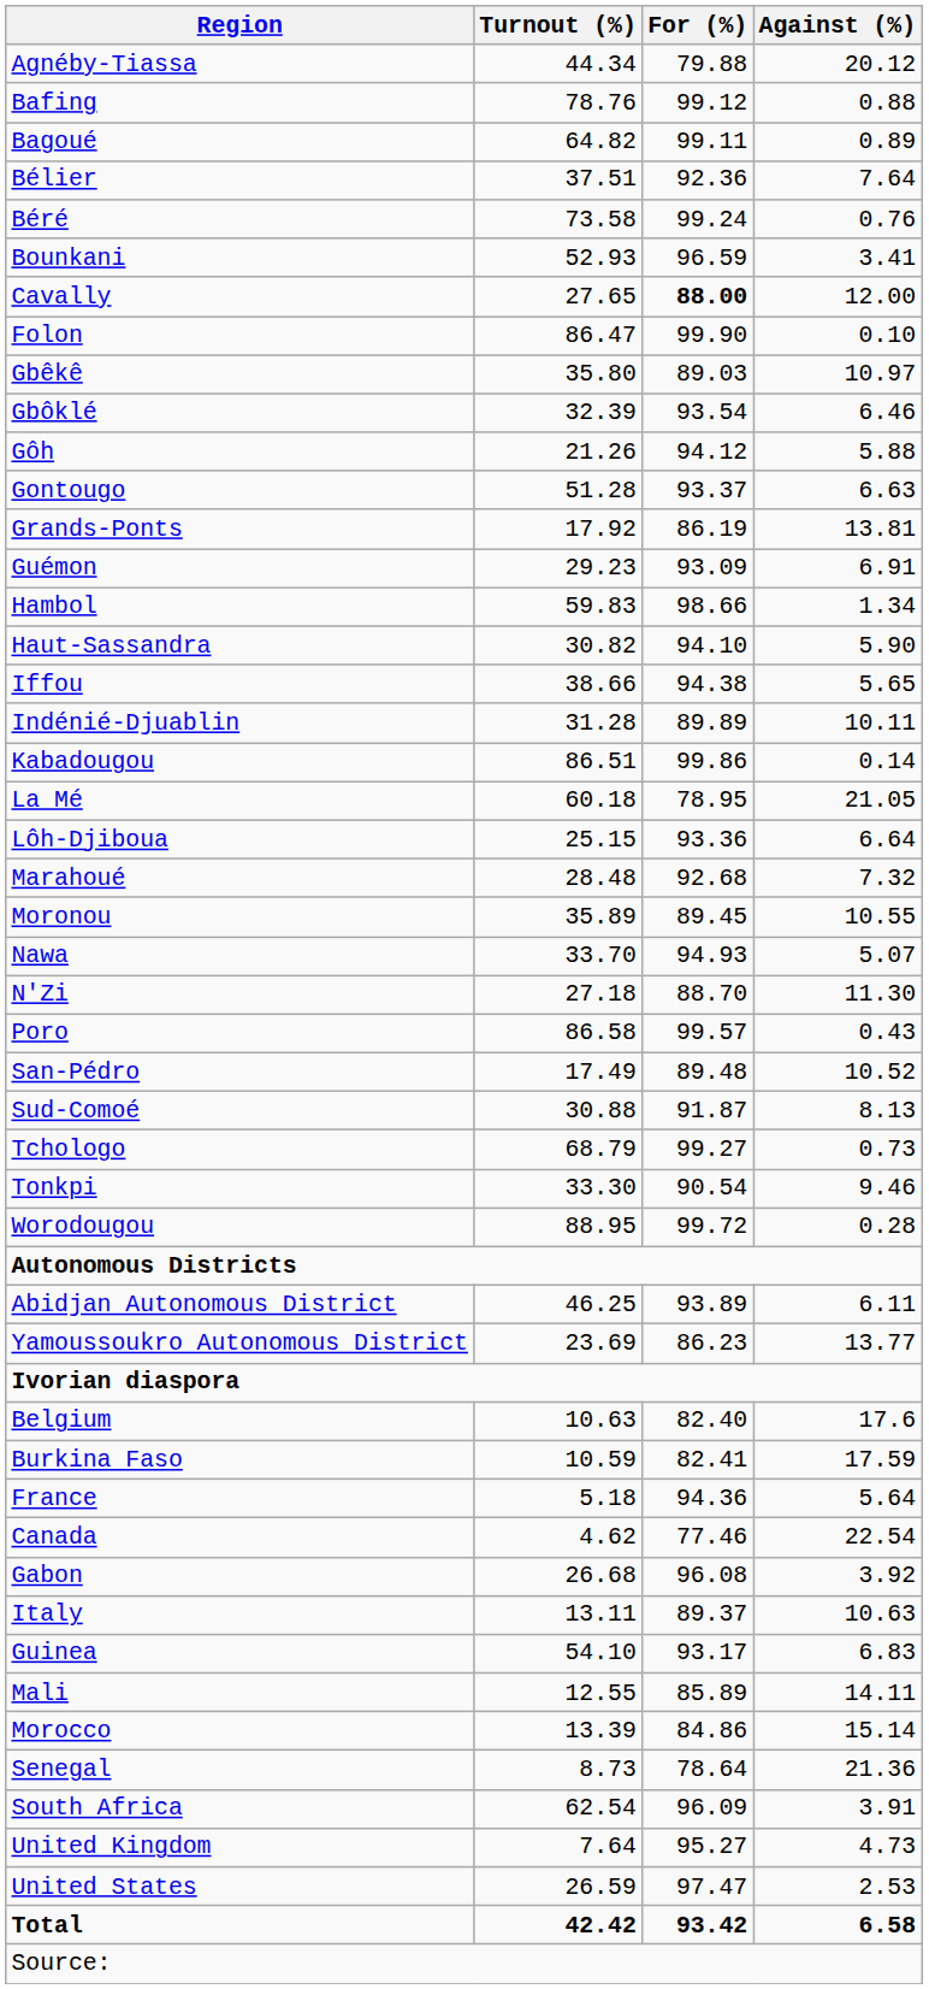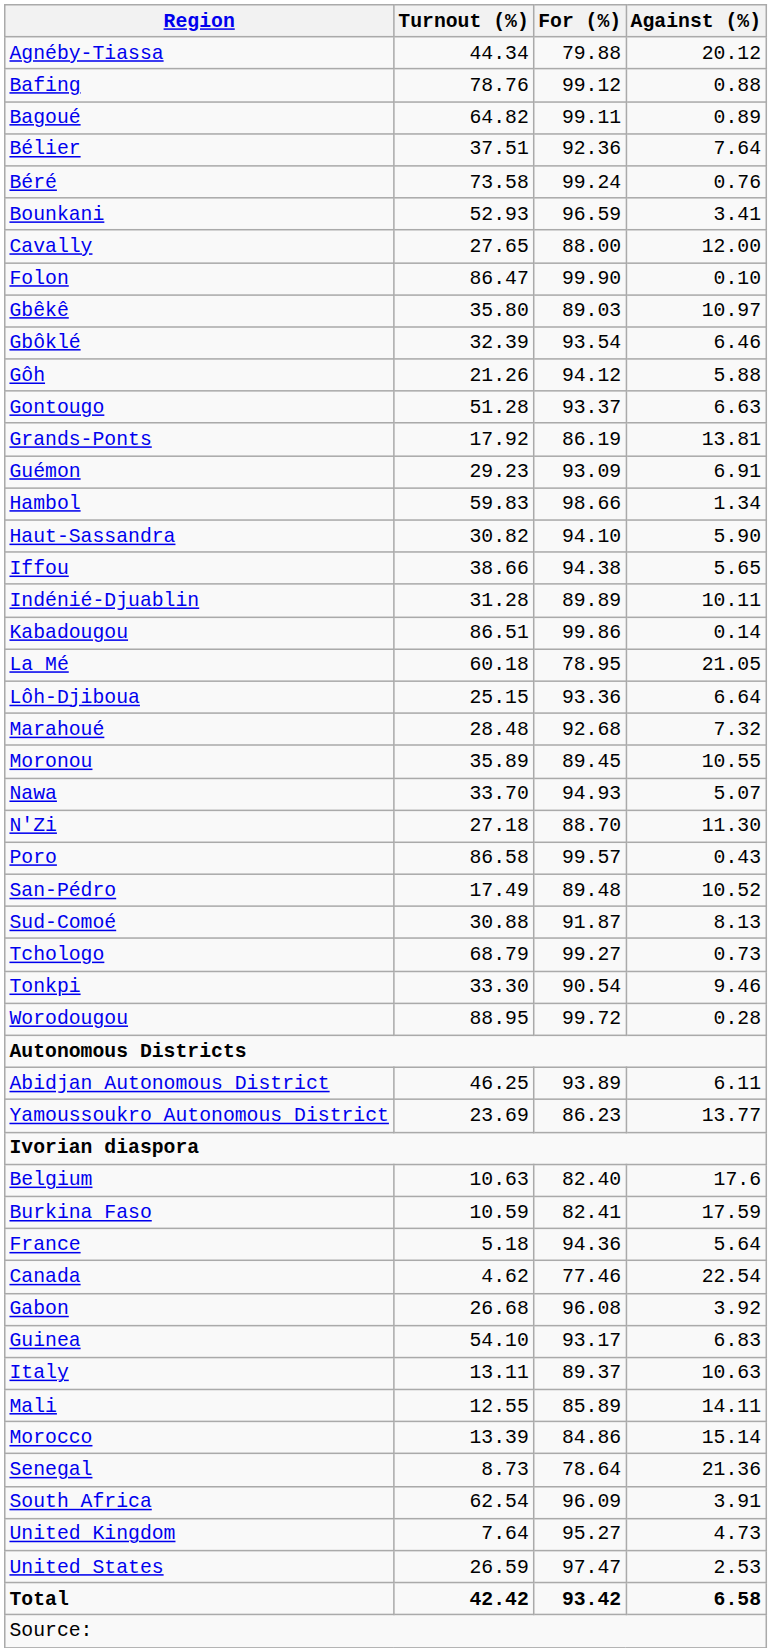Cavally | For (%): bold -> normal
rows swapped: Guinea <-> Italy
